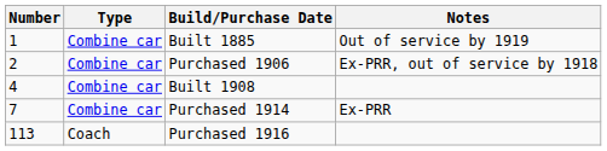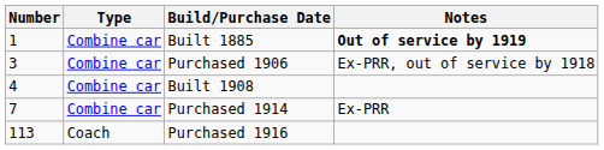Built 1885 | Notes: normal -> bold
Purchased 1906 | Number: 2 -> 3
